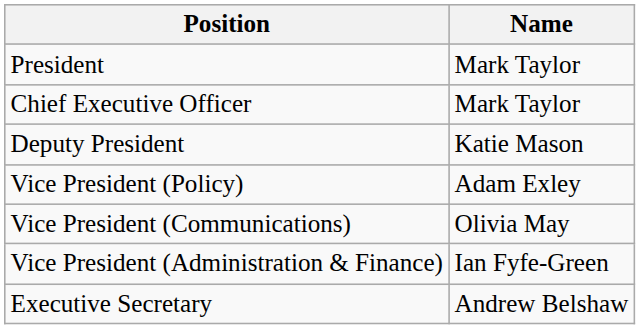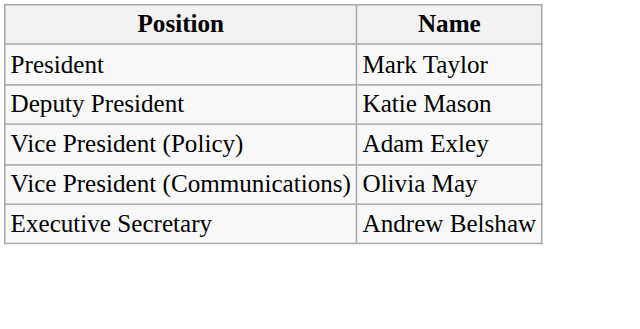- row: Chief Executive Officer | Mark Taylor
- row: Vice President (Administration & Finance) | Ian Fyfe-Green
